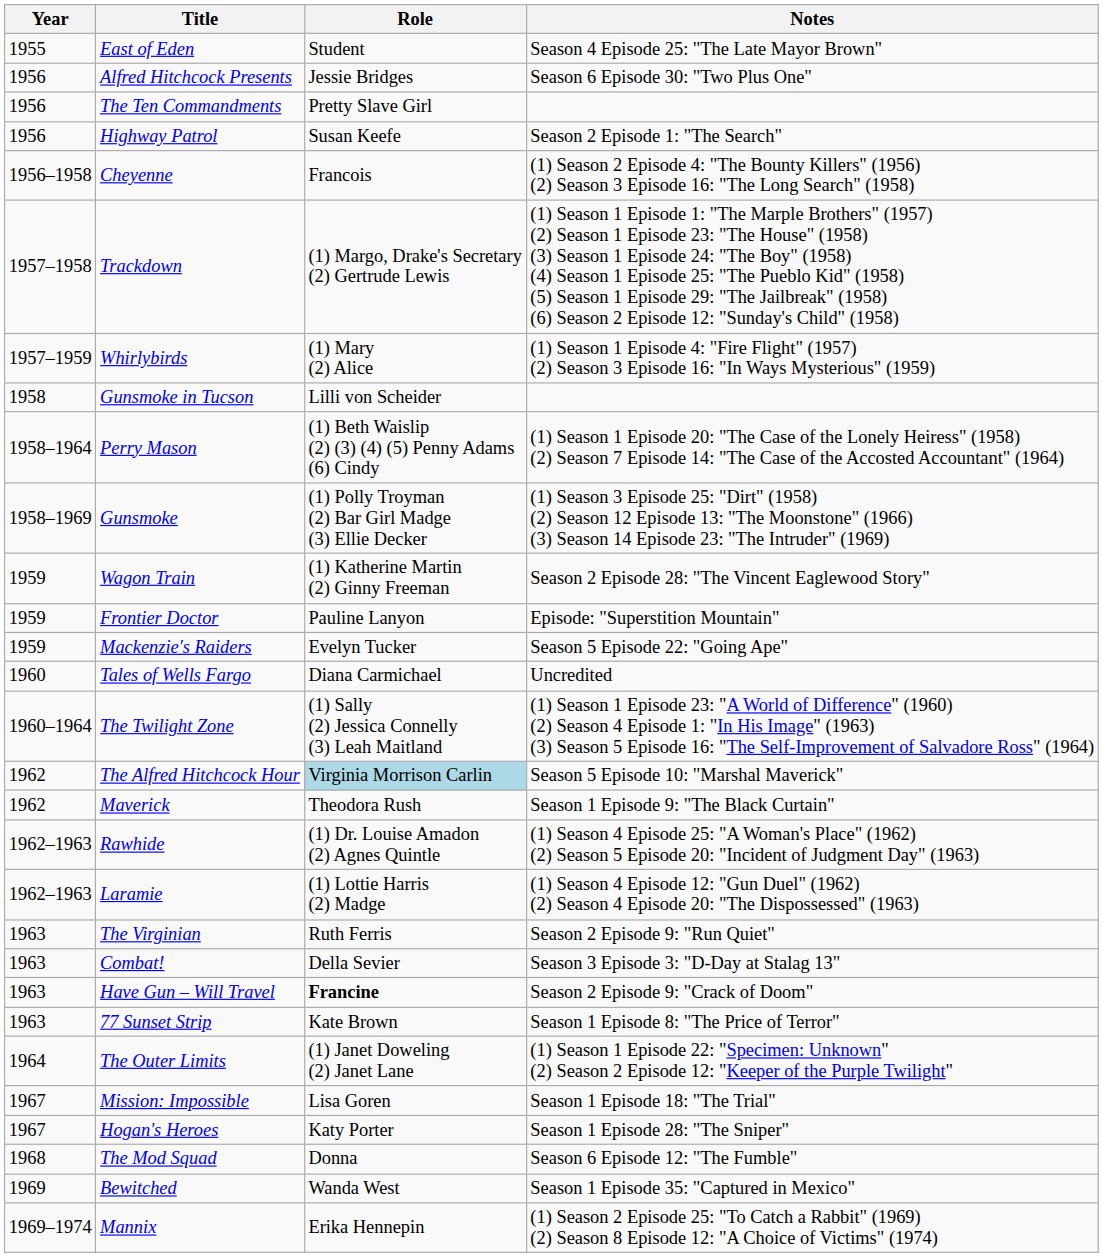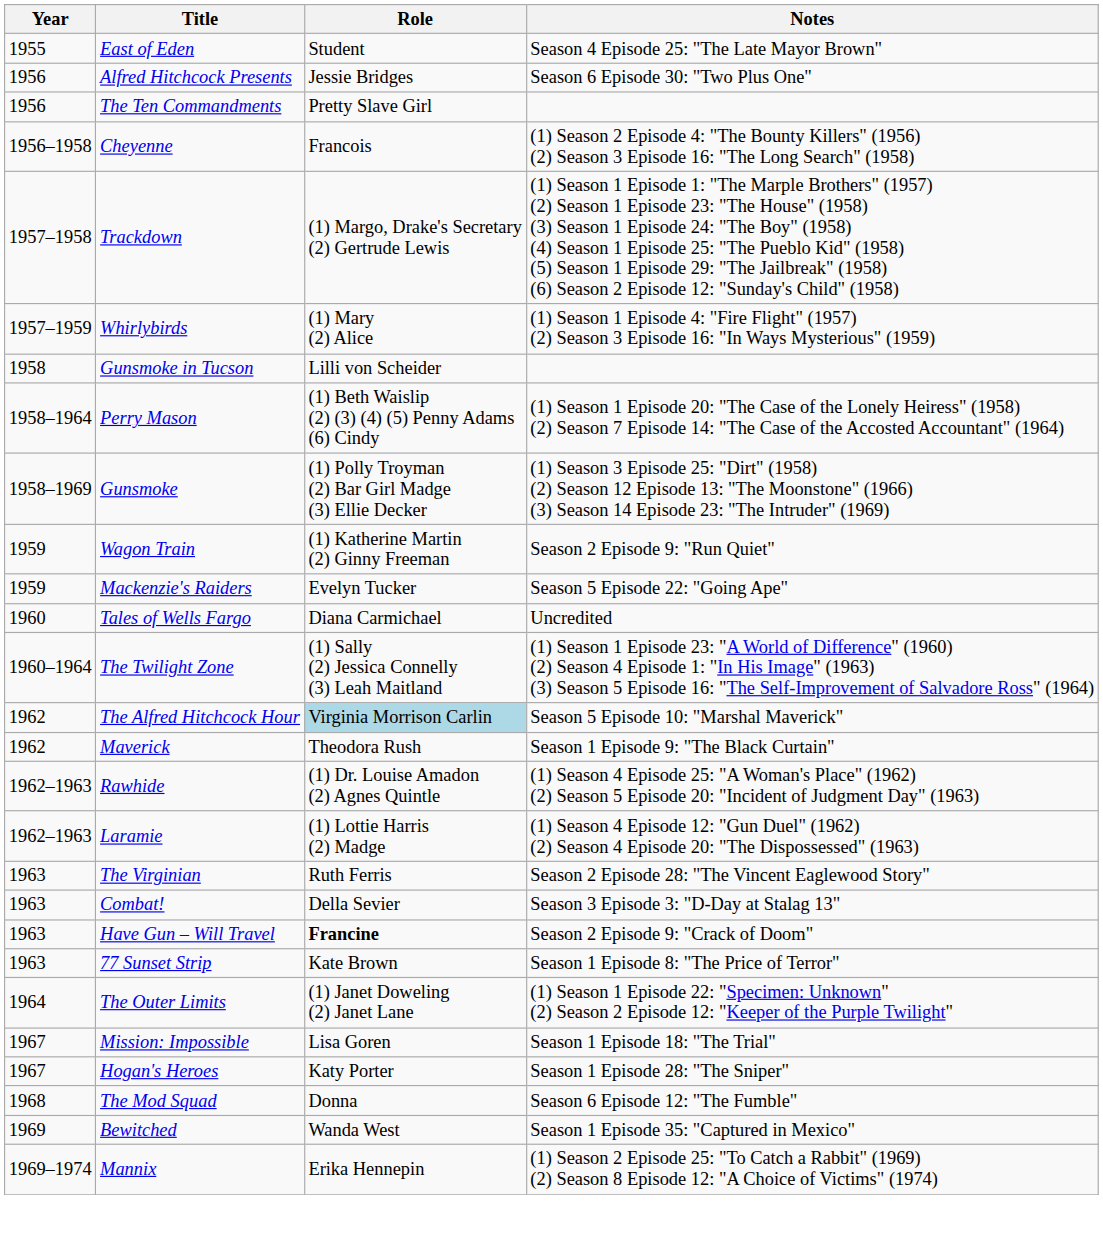- row: 1956 | Highway Patrol | Susan Keefe | Season 2 Episode 1: "The Search"
Wagon Train | Notes: Season 2 Episode 28: "The Vincent Eaglewood Story" -> Season 2 Episode 9: "Run Quiet"
- row: 1959 | Frontier Doctor | Pauline Lanyon | Episode: "Superstition Mountain"
The Virginian | Notes: Season 2 Episode 9: "Run Quiet" -> Season 2 Episode 28: "The Vincent Eaglewood Story"
